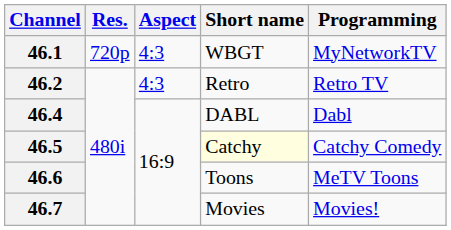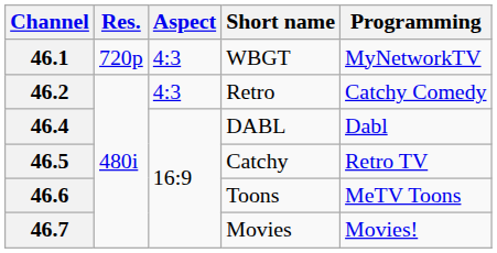46.2 | Programming: Retro TV -> Catchy Comedy
46.5 | Short name: lightyellow background -> no background
46.5 | Programming: Catchy Comedy -> Retro TV
